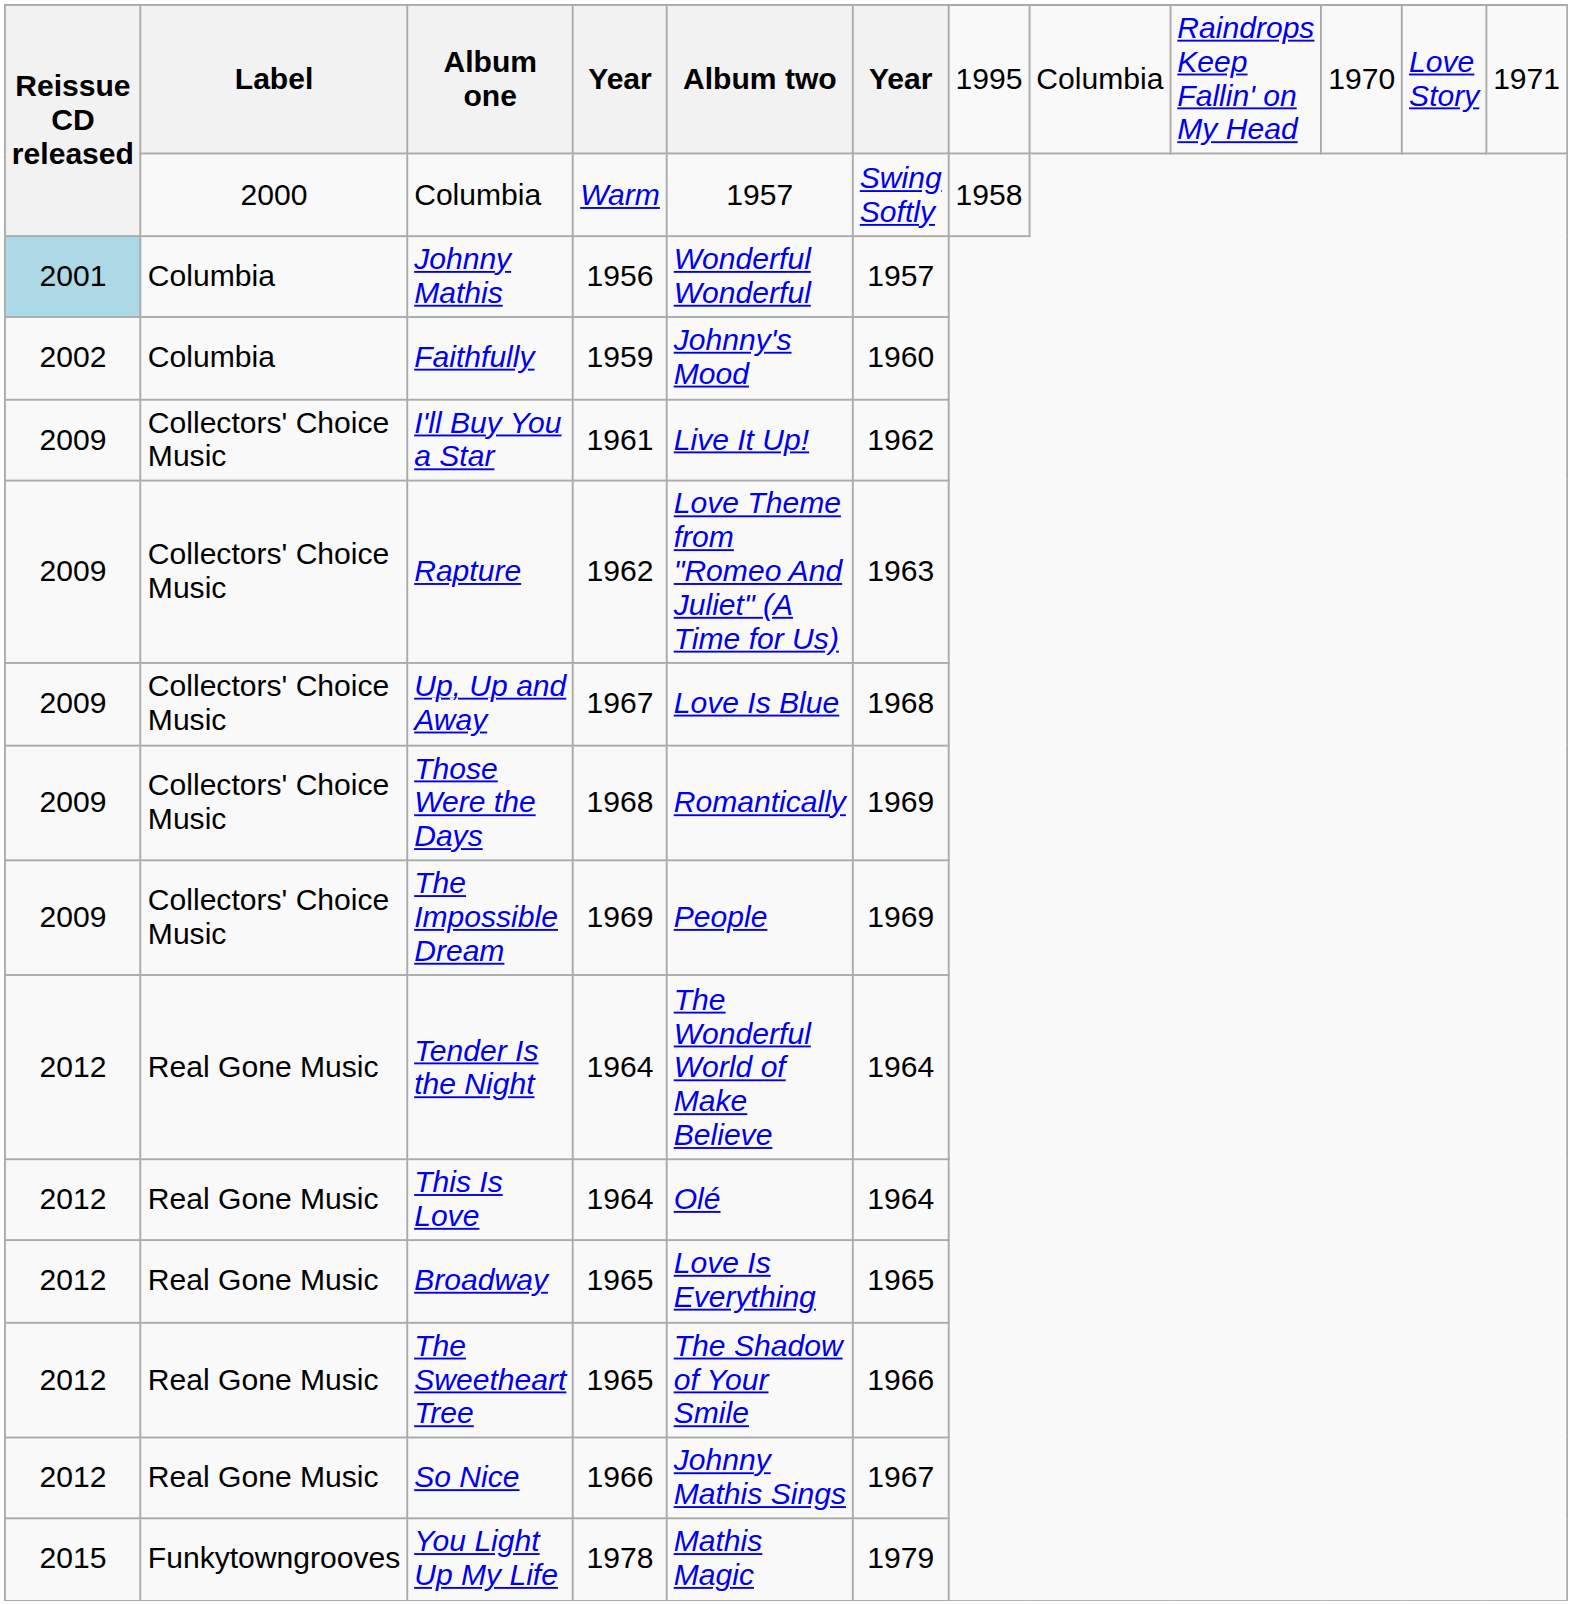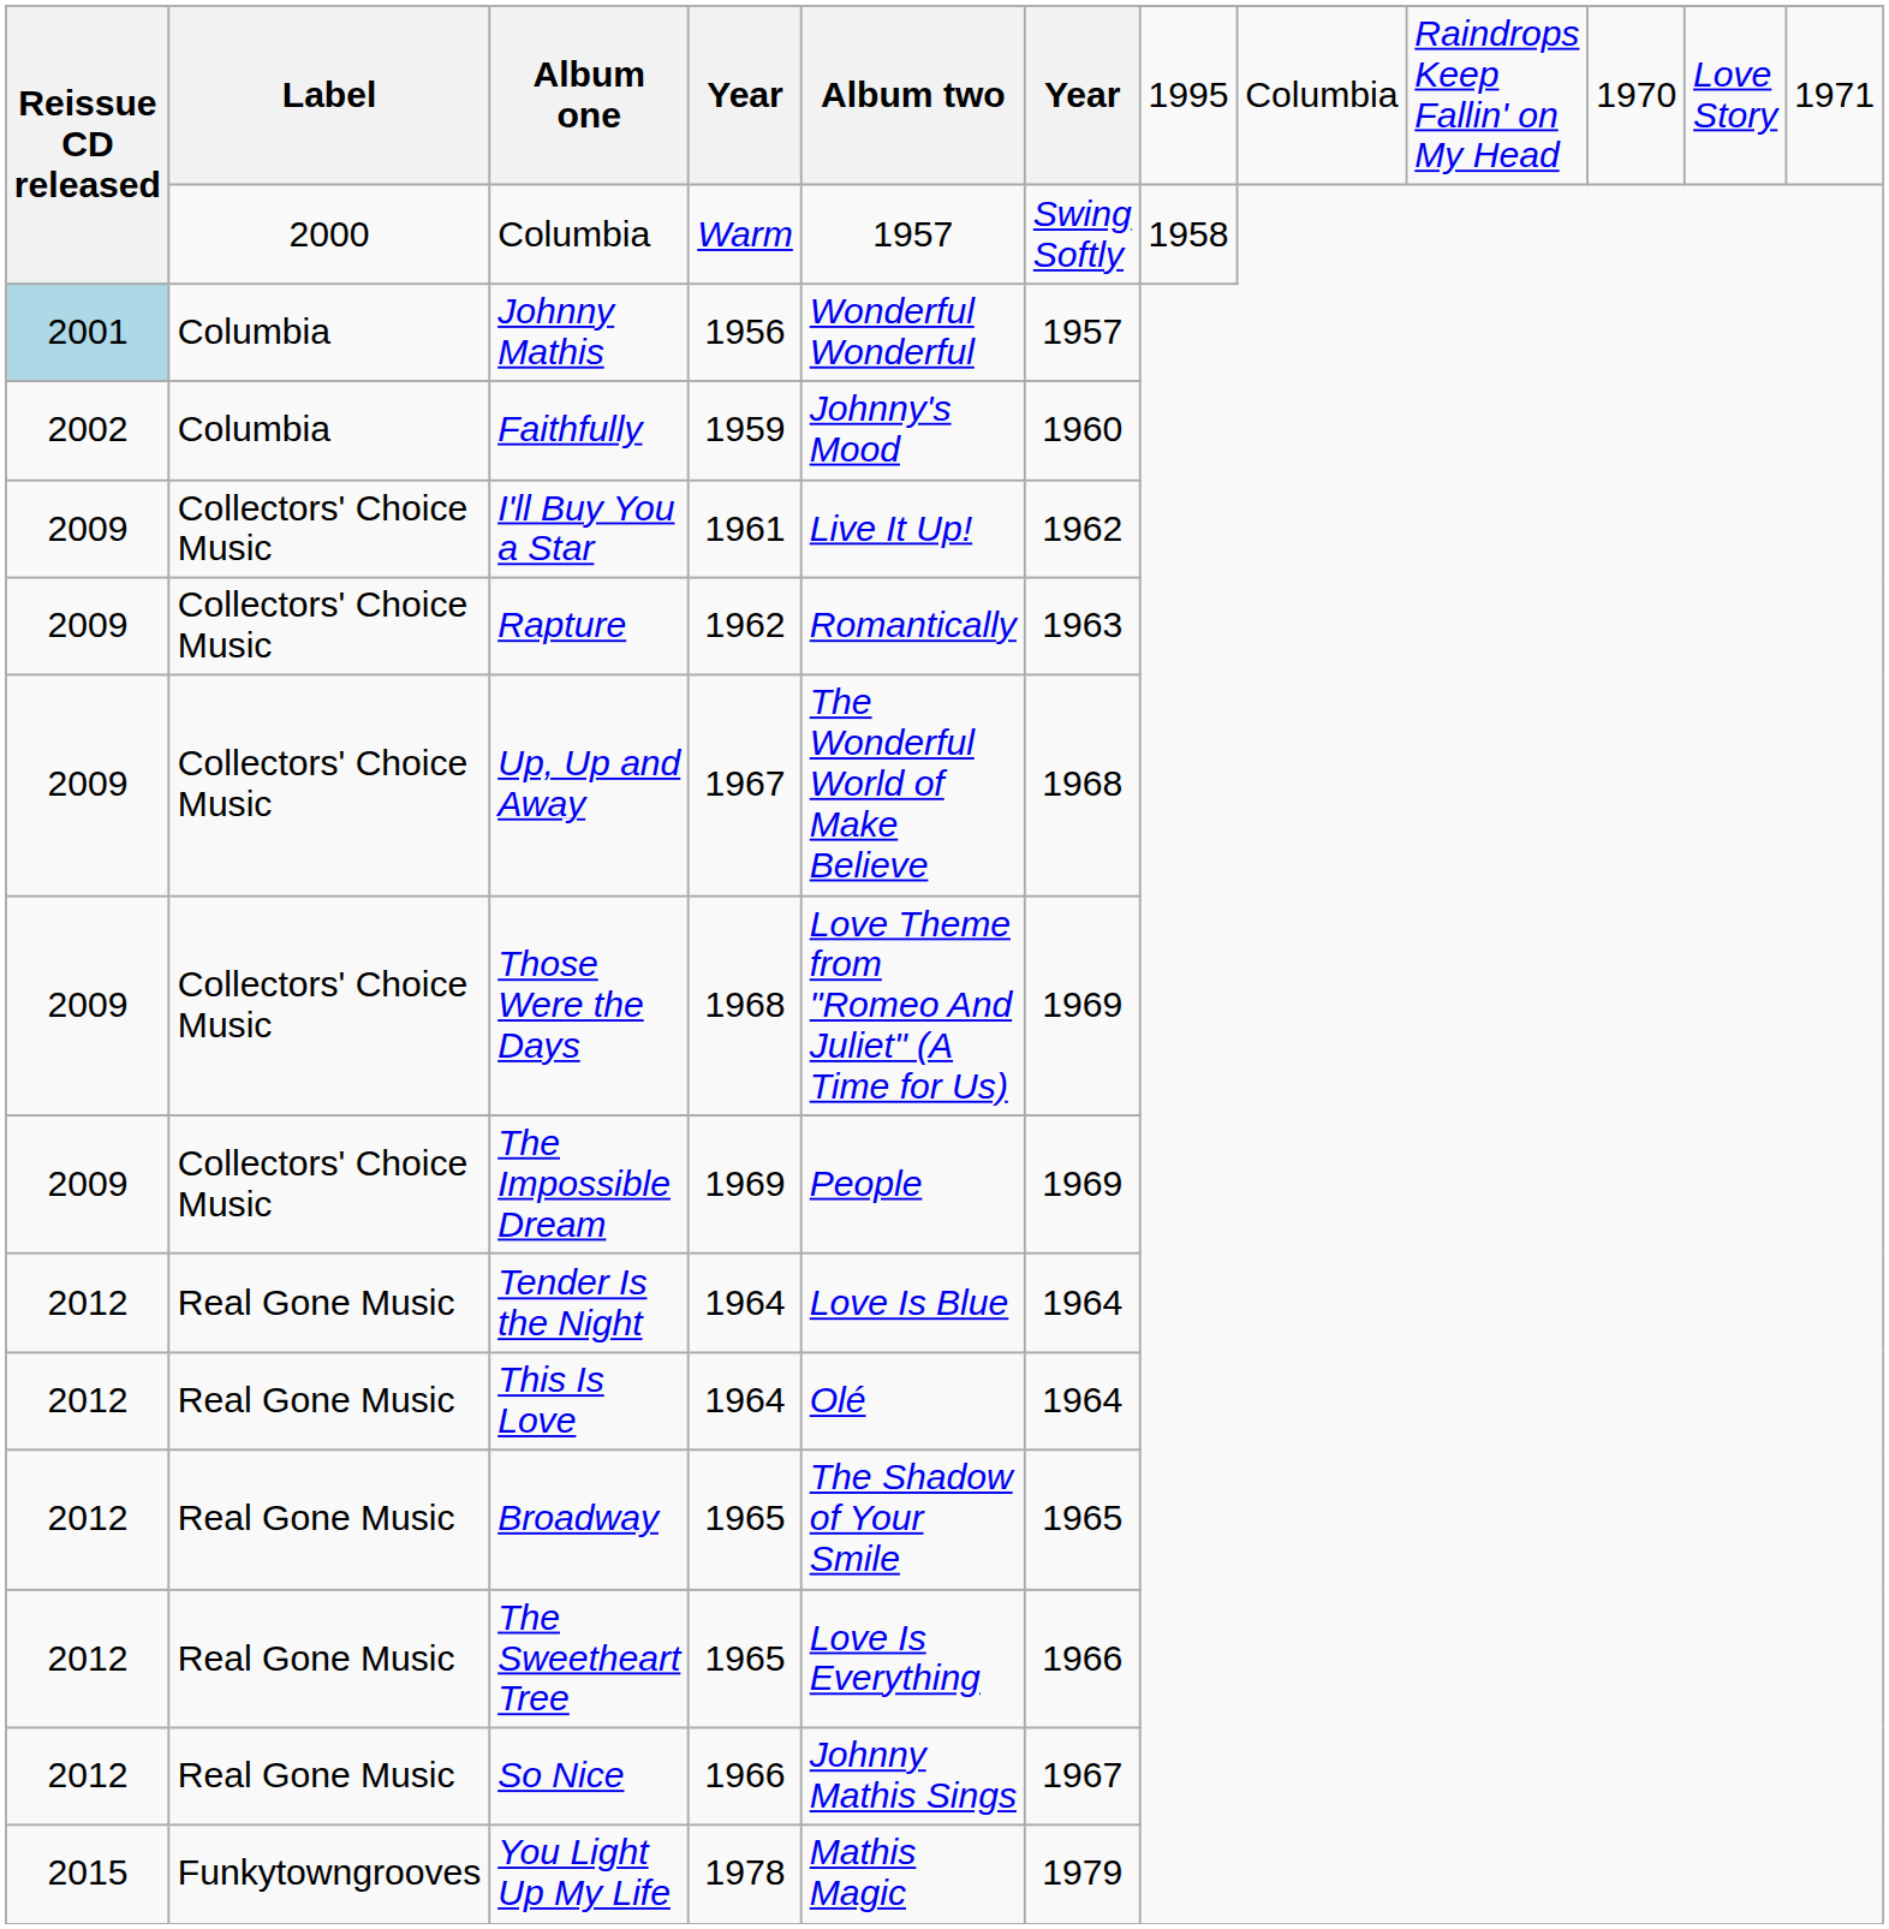Rapture | Album two: Love Theme from "Romeo And Juliet" (A Time for Us) -> Romantically
Up, Up and Away | Album two: Love Is Blue -> The Wonderful World of Make Believe
Those Were the Days | Album two: Romantically -> Love Theme from "Romeo And Juliet" (A Time for Us)
Tender Is the Night | Album two: The Wonderful World of Make Believe -> Love Is Blue
Broadway | Album two: Love Is Everything -> The Shadow of Your Smile
The Sweetheart Tree | Album two: The Shadow of Your Smile -> Love Is Everything
